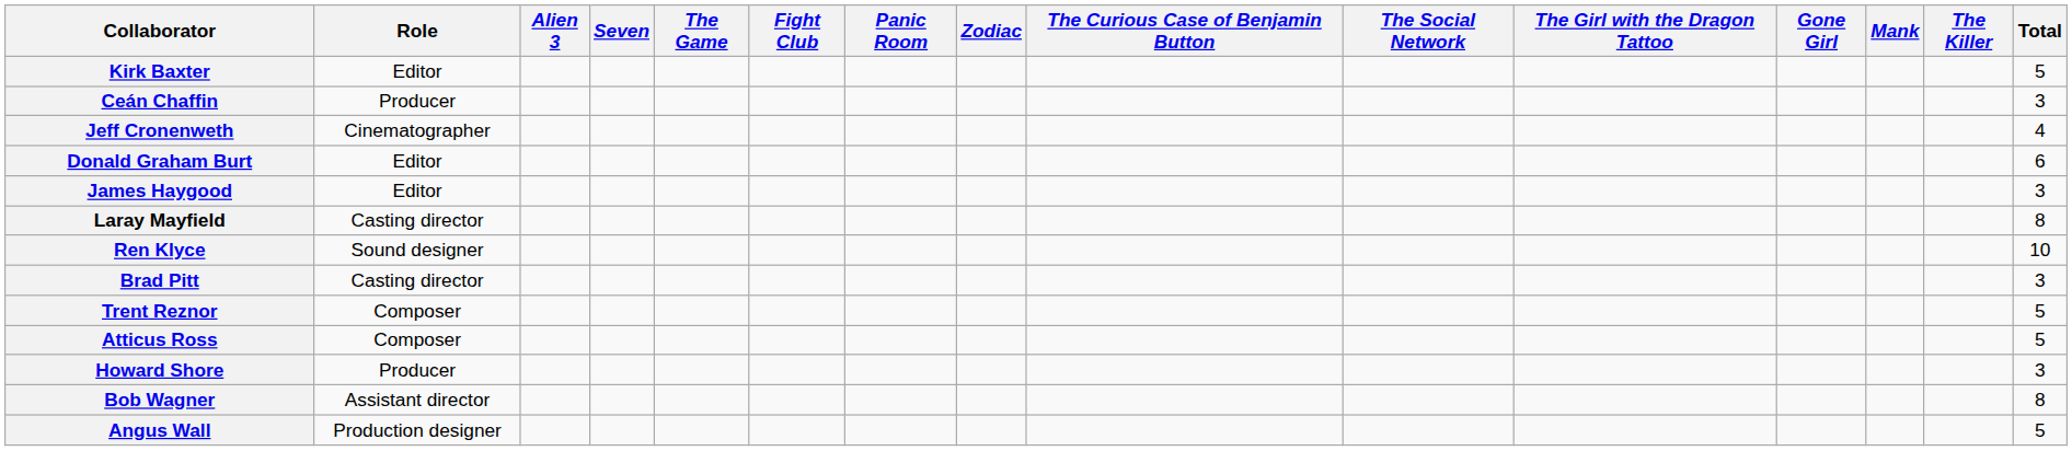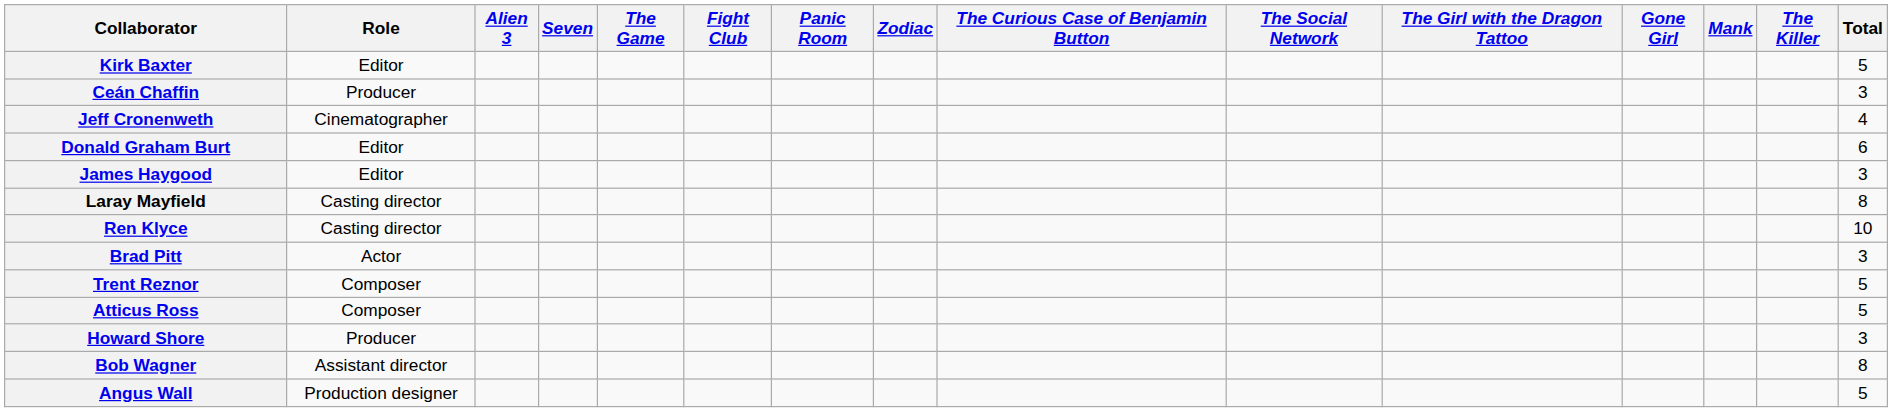Ren Klyce | Role: Sound designer -> Casting director
Brad Pitt | Role: Casting director -> Actor
